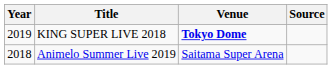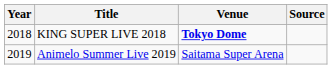KING SUPER LIVE 2018 | Year: 2019 -> 2018
Animelo Summer Live 2019 | Year: 2018 -> 2019
